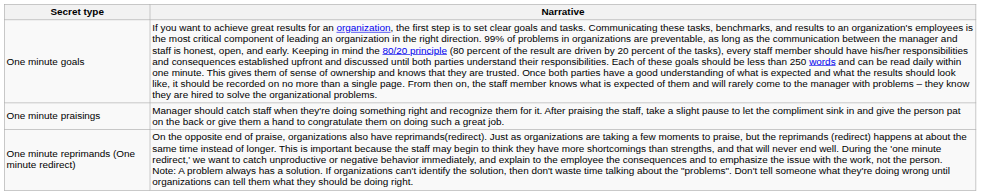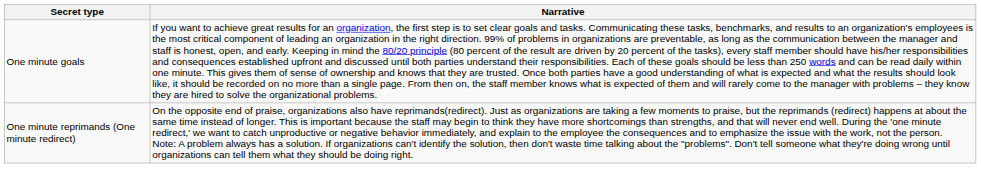- row: One minute praisings | Manager should catch staff when they're doing something right and recognize them for it. After praising the staff, take a slight pause to let the compliment sink in and give the person pat on the back or give them a hand to congratulate them on doing such a great job.
